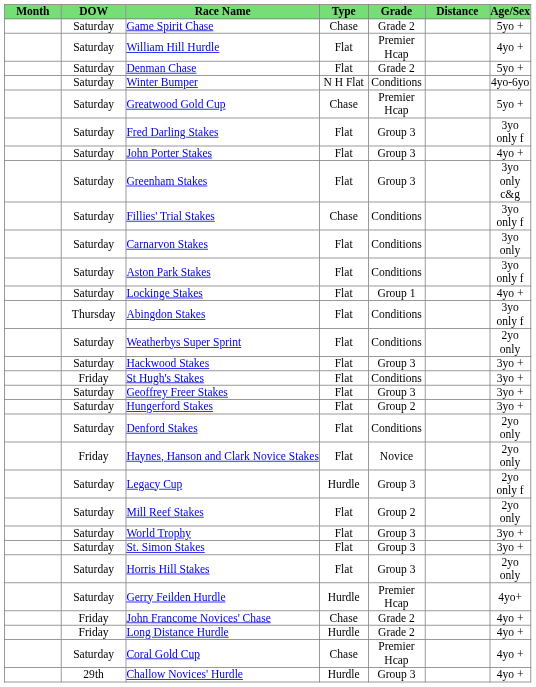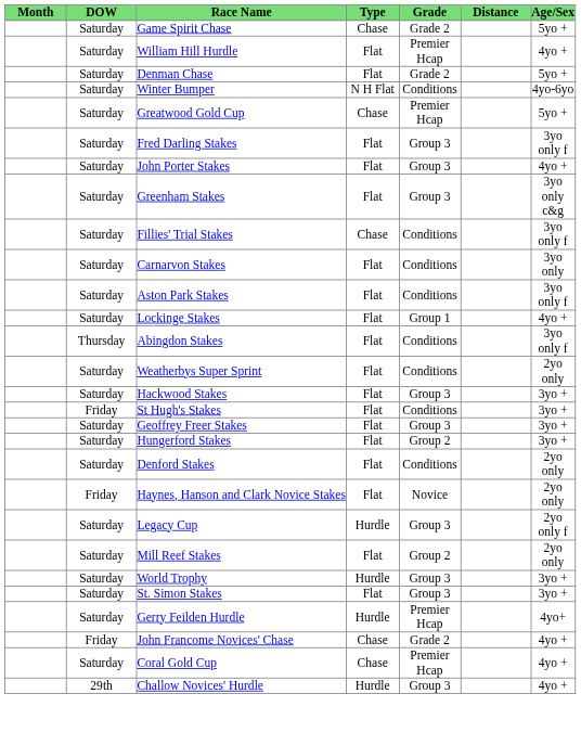World Trophy | Type: Flat -> Hurdle
- row: Saturday | Horris Hill Stakes | Flat | Group 3 | 2yo only
- row: Friday | Long Distance Hurdle | Hurdle | Grade 2 | 4yo +
